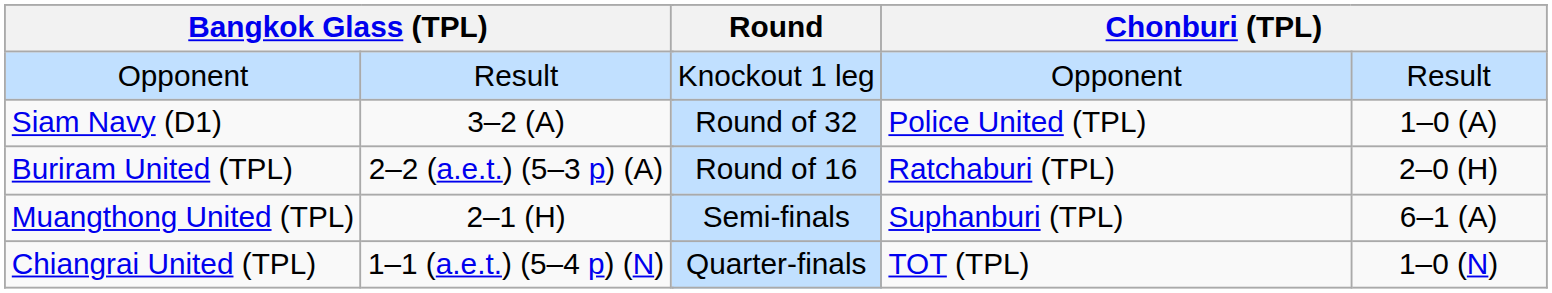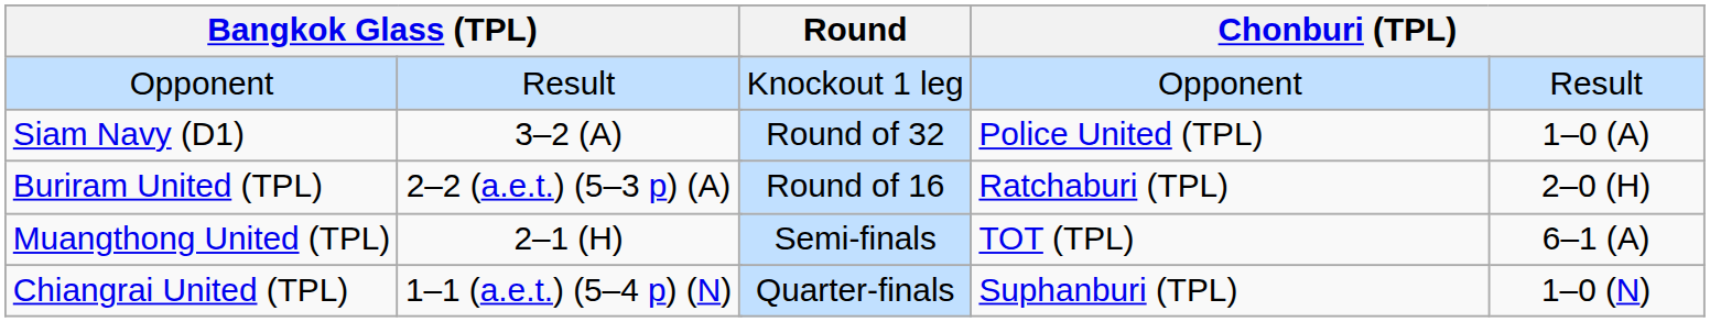Muangthong United (TPL) | column 6: Suphanburi (TPL) -> TOT (TPL)
Chiangrai United (TPL) | column 6: TOT (TPL) -> Suphanburi (TPL)
